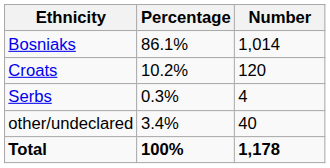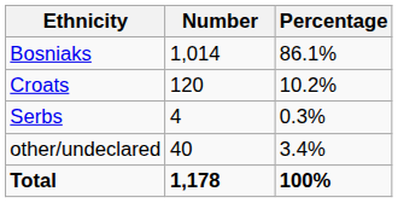columns swapped: Number <-> Percentage
